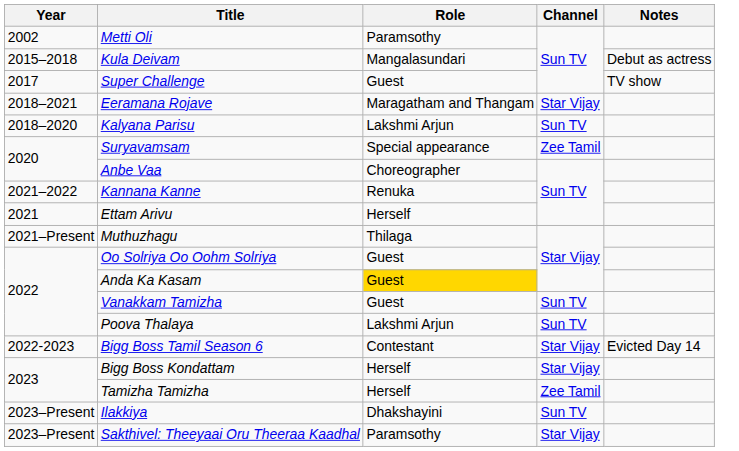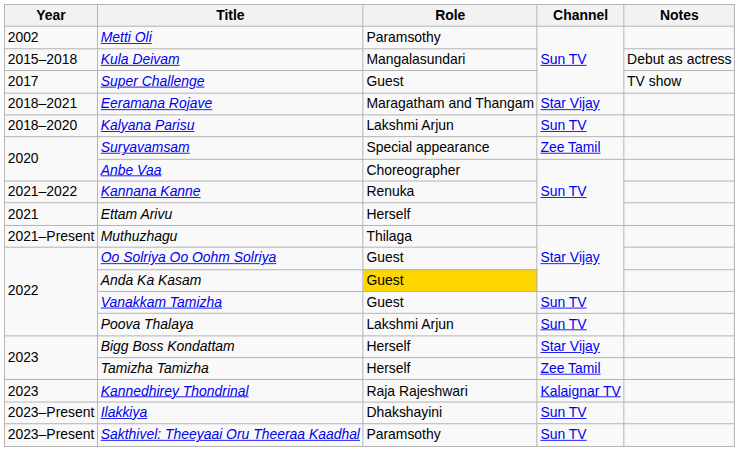- row: 2022-2023 | Bigg Boss Tamil Season 6 | Contestant | Star Vijay | Evicted Day 14
+ row: 2023 | Kannedhirey Thondrinal | Raja Rajeshwari | Kalaignar TV
Sakthivel: Theeyaai Oru Theeraa Kaadhal | Channel: Star Vijay -> Sun TV
